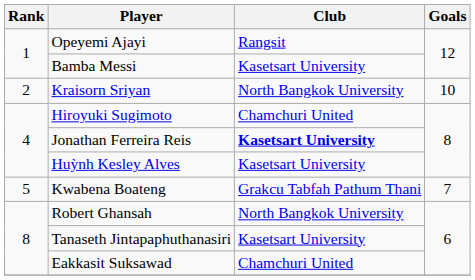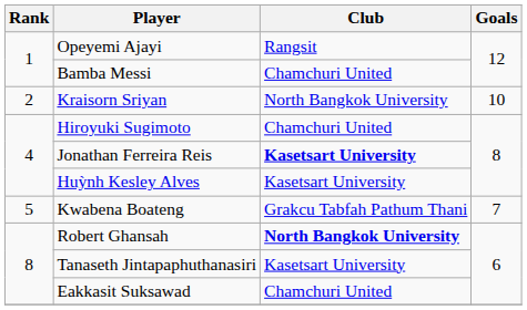Bamba Messi | Club: Kasetsart University -> Chamchuri United
Robert Ghansah | Club: normal -> bold
